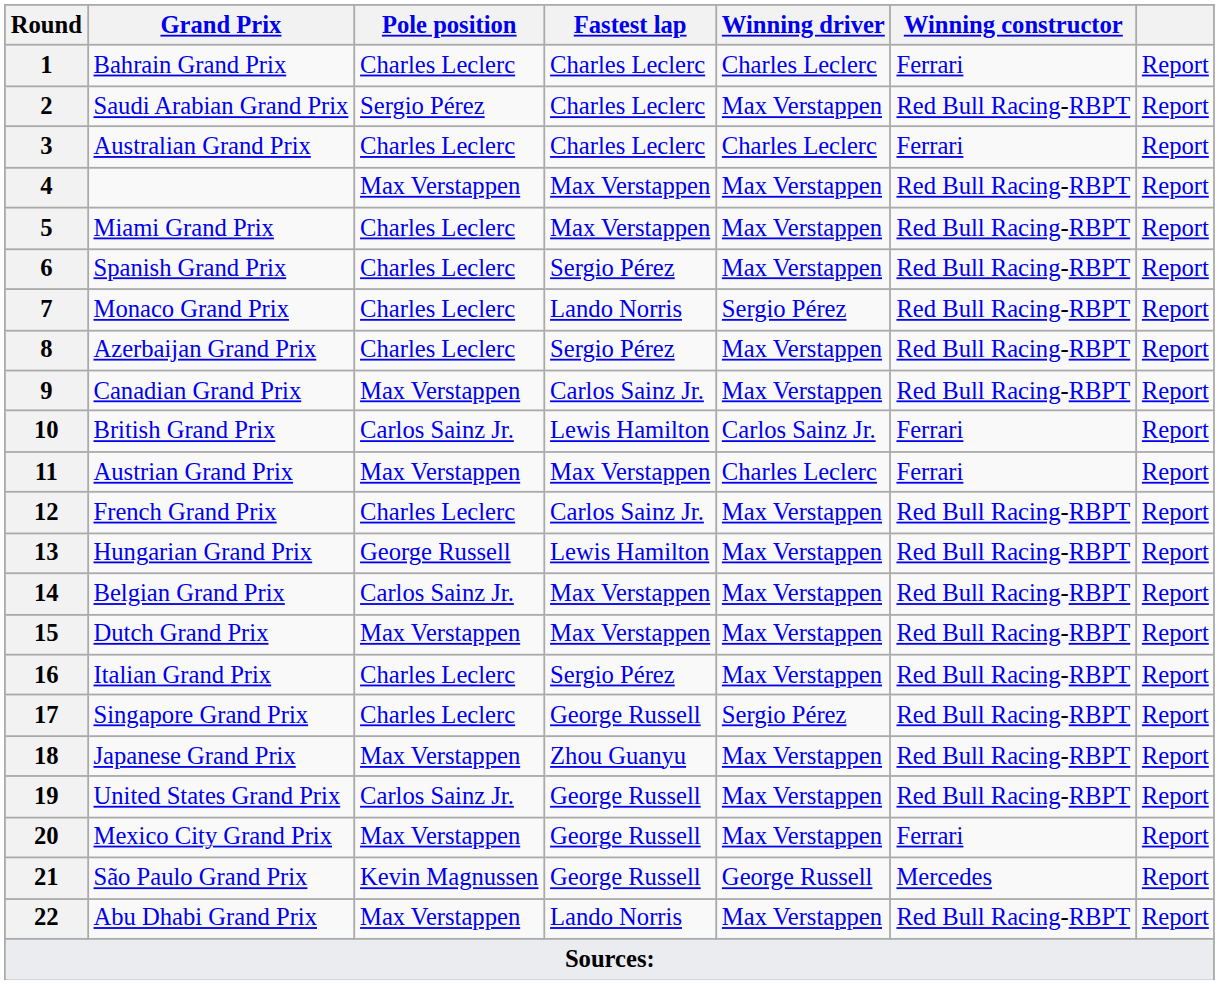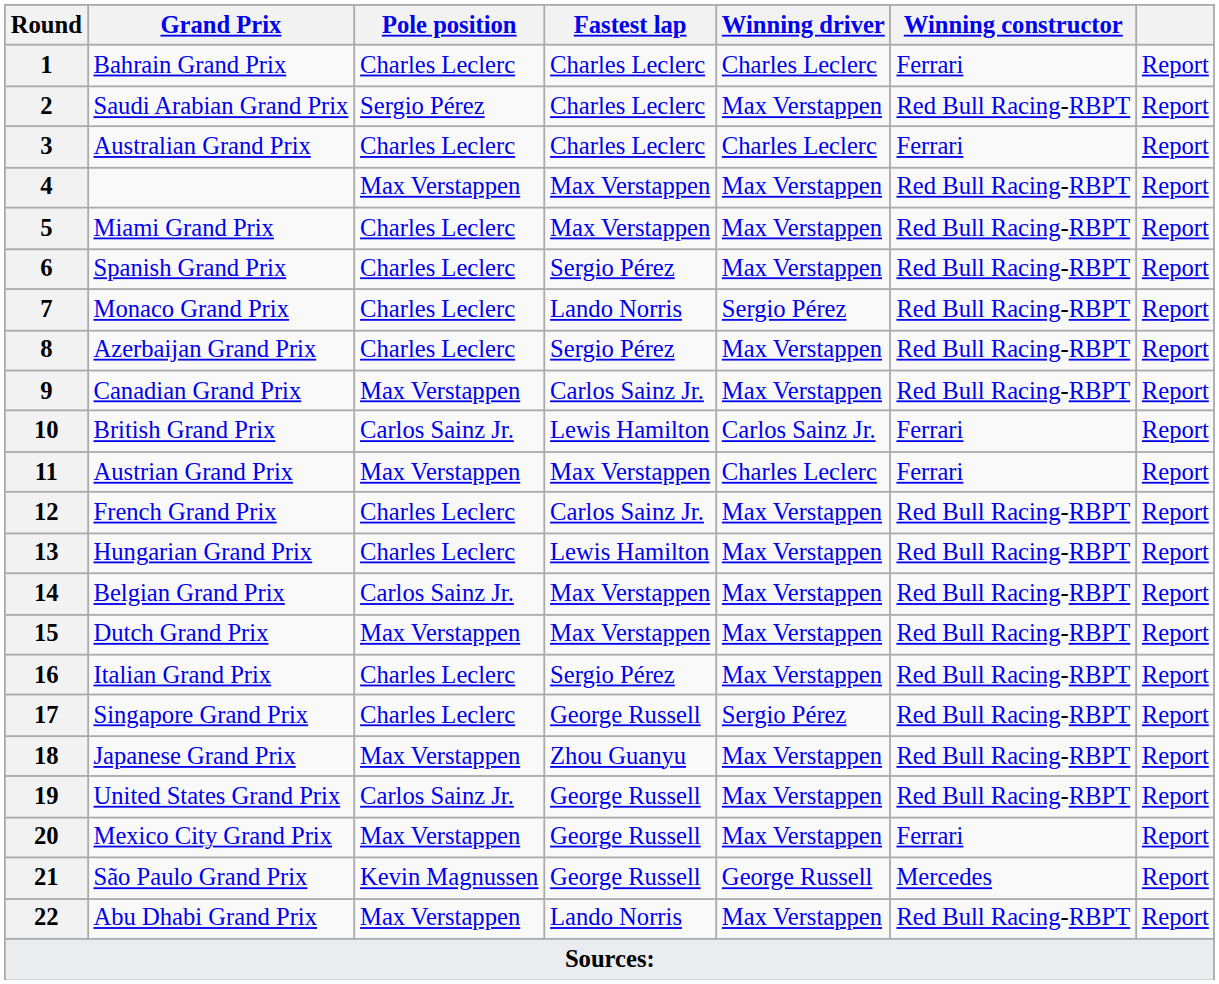13 | Pole position: George Russell -> Charles Leclerc
